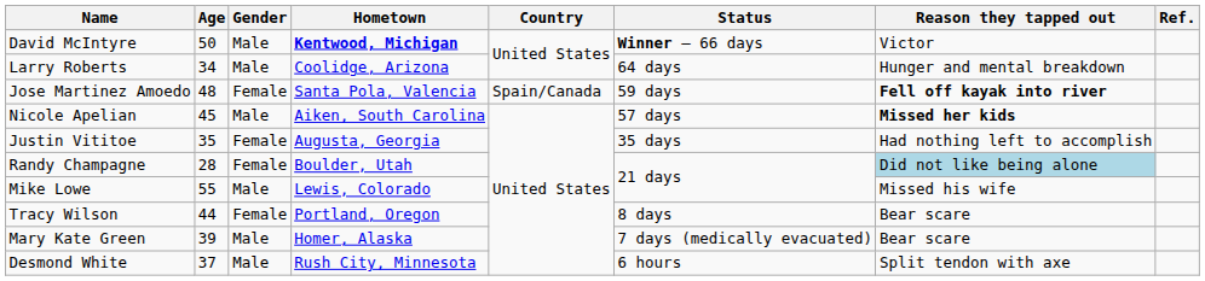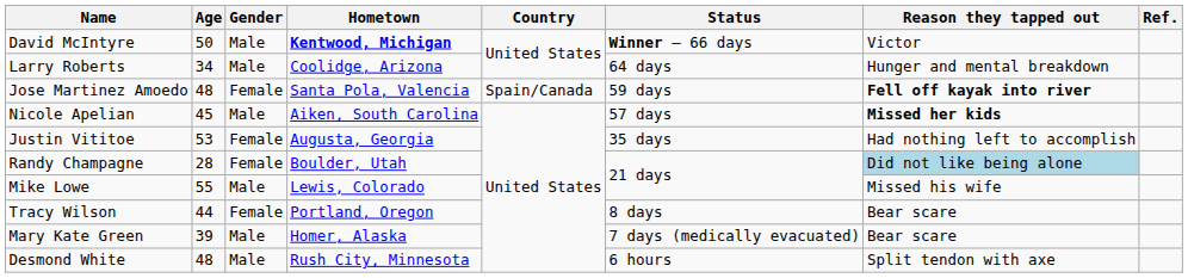Justin Vititoe | Age: 35 -> 53
Desmond White | Age: 37 -> 48
